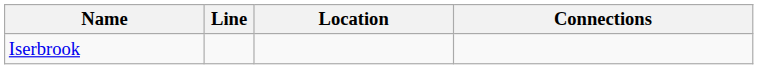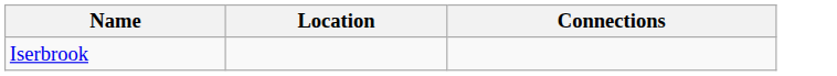- column: Line
